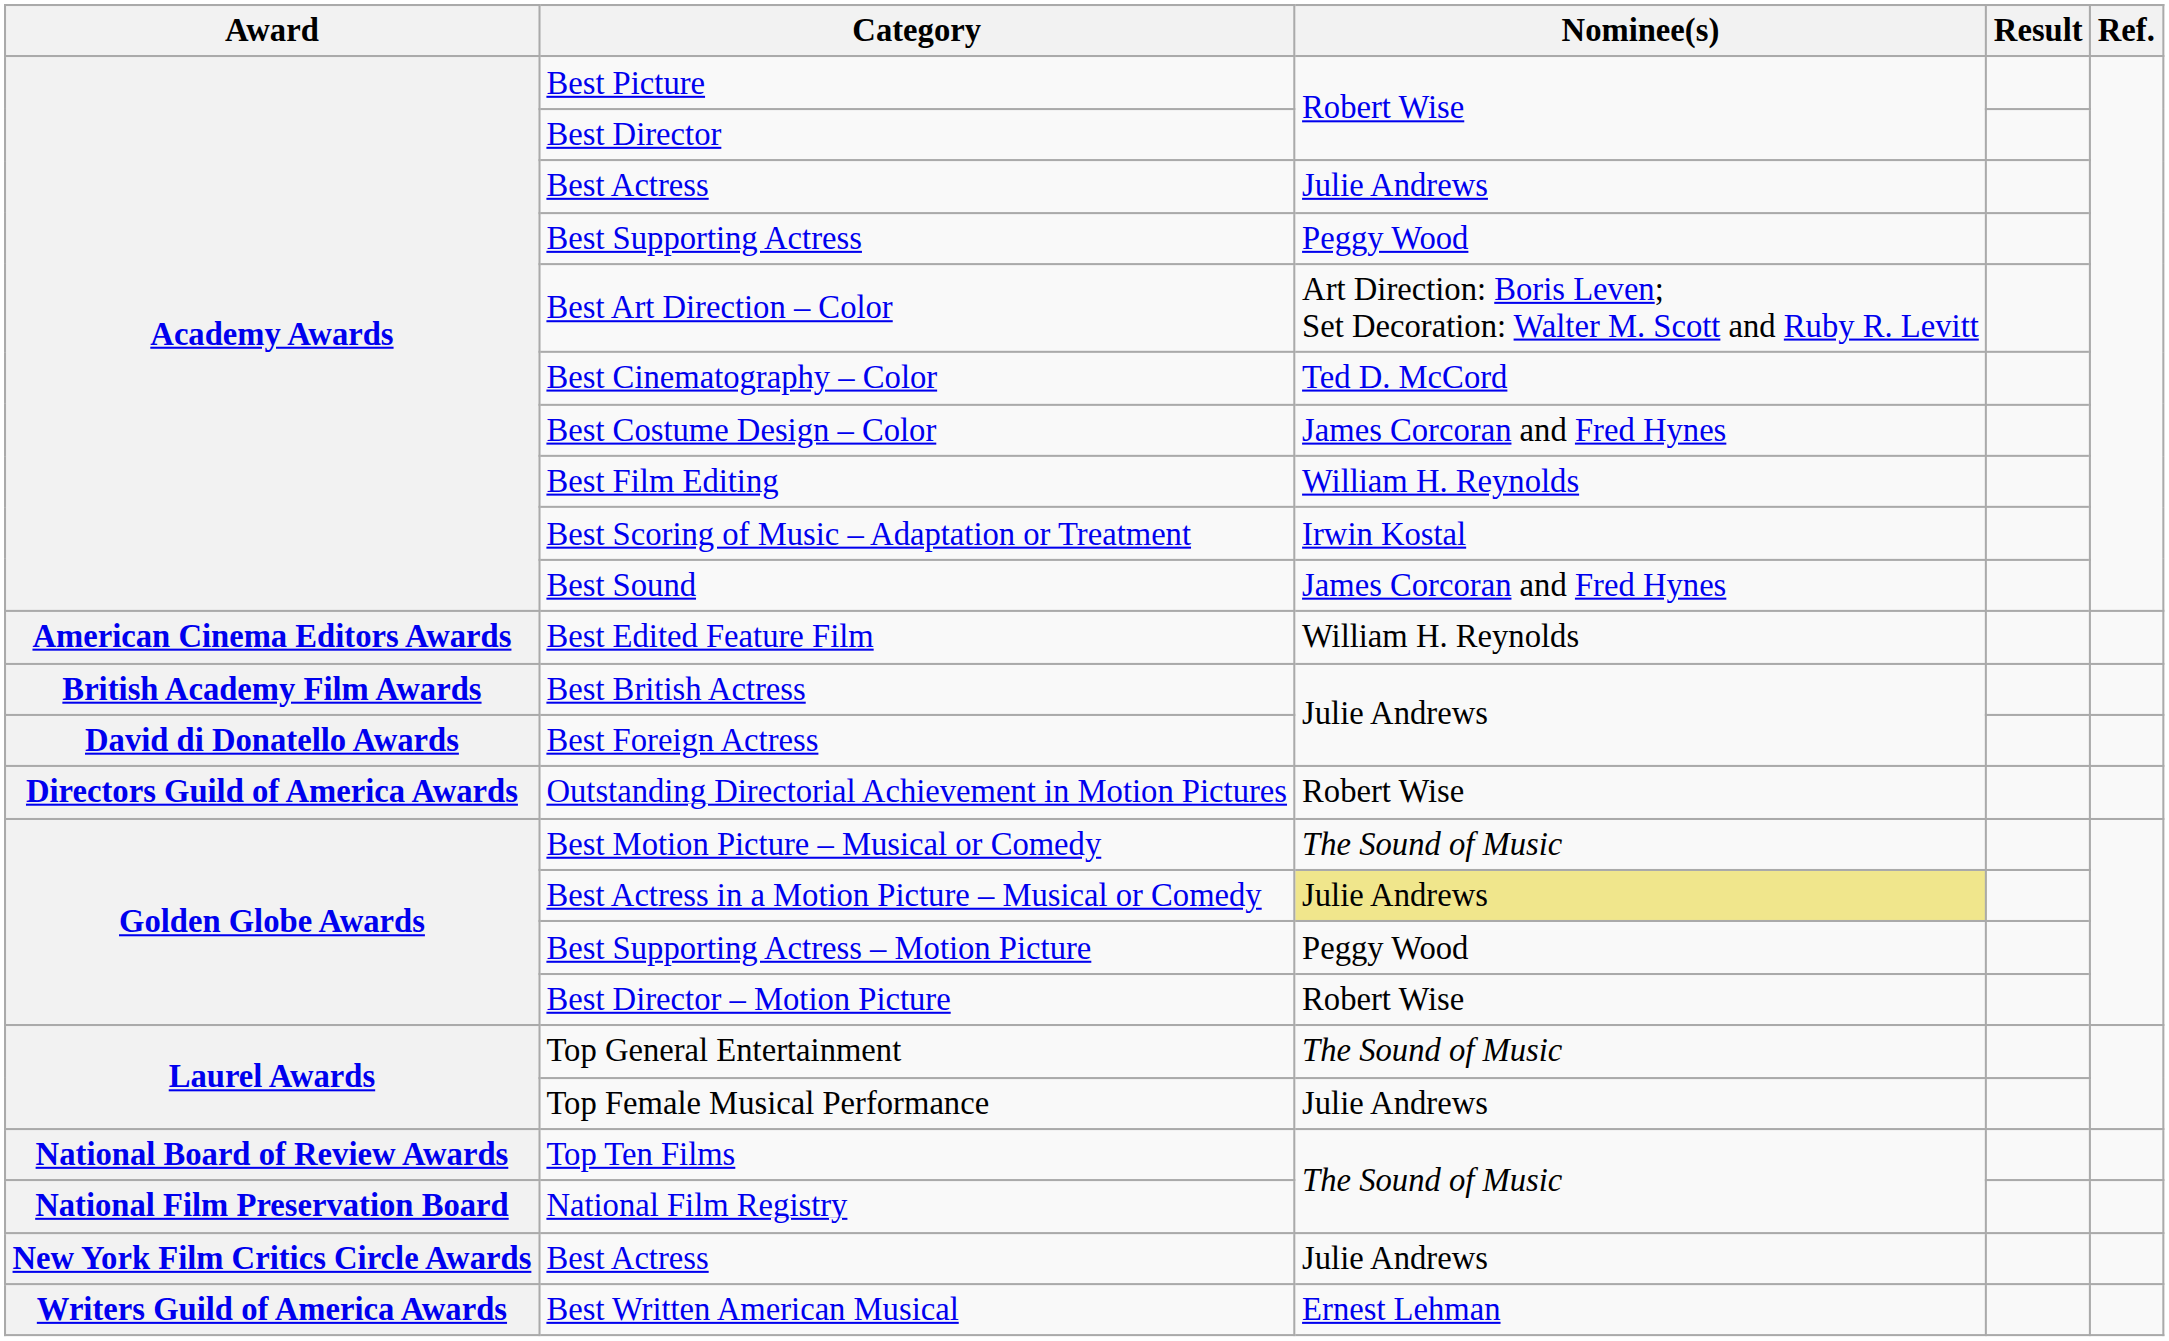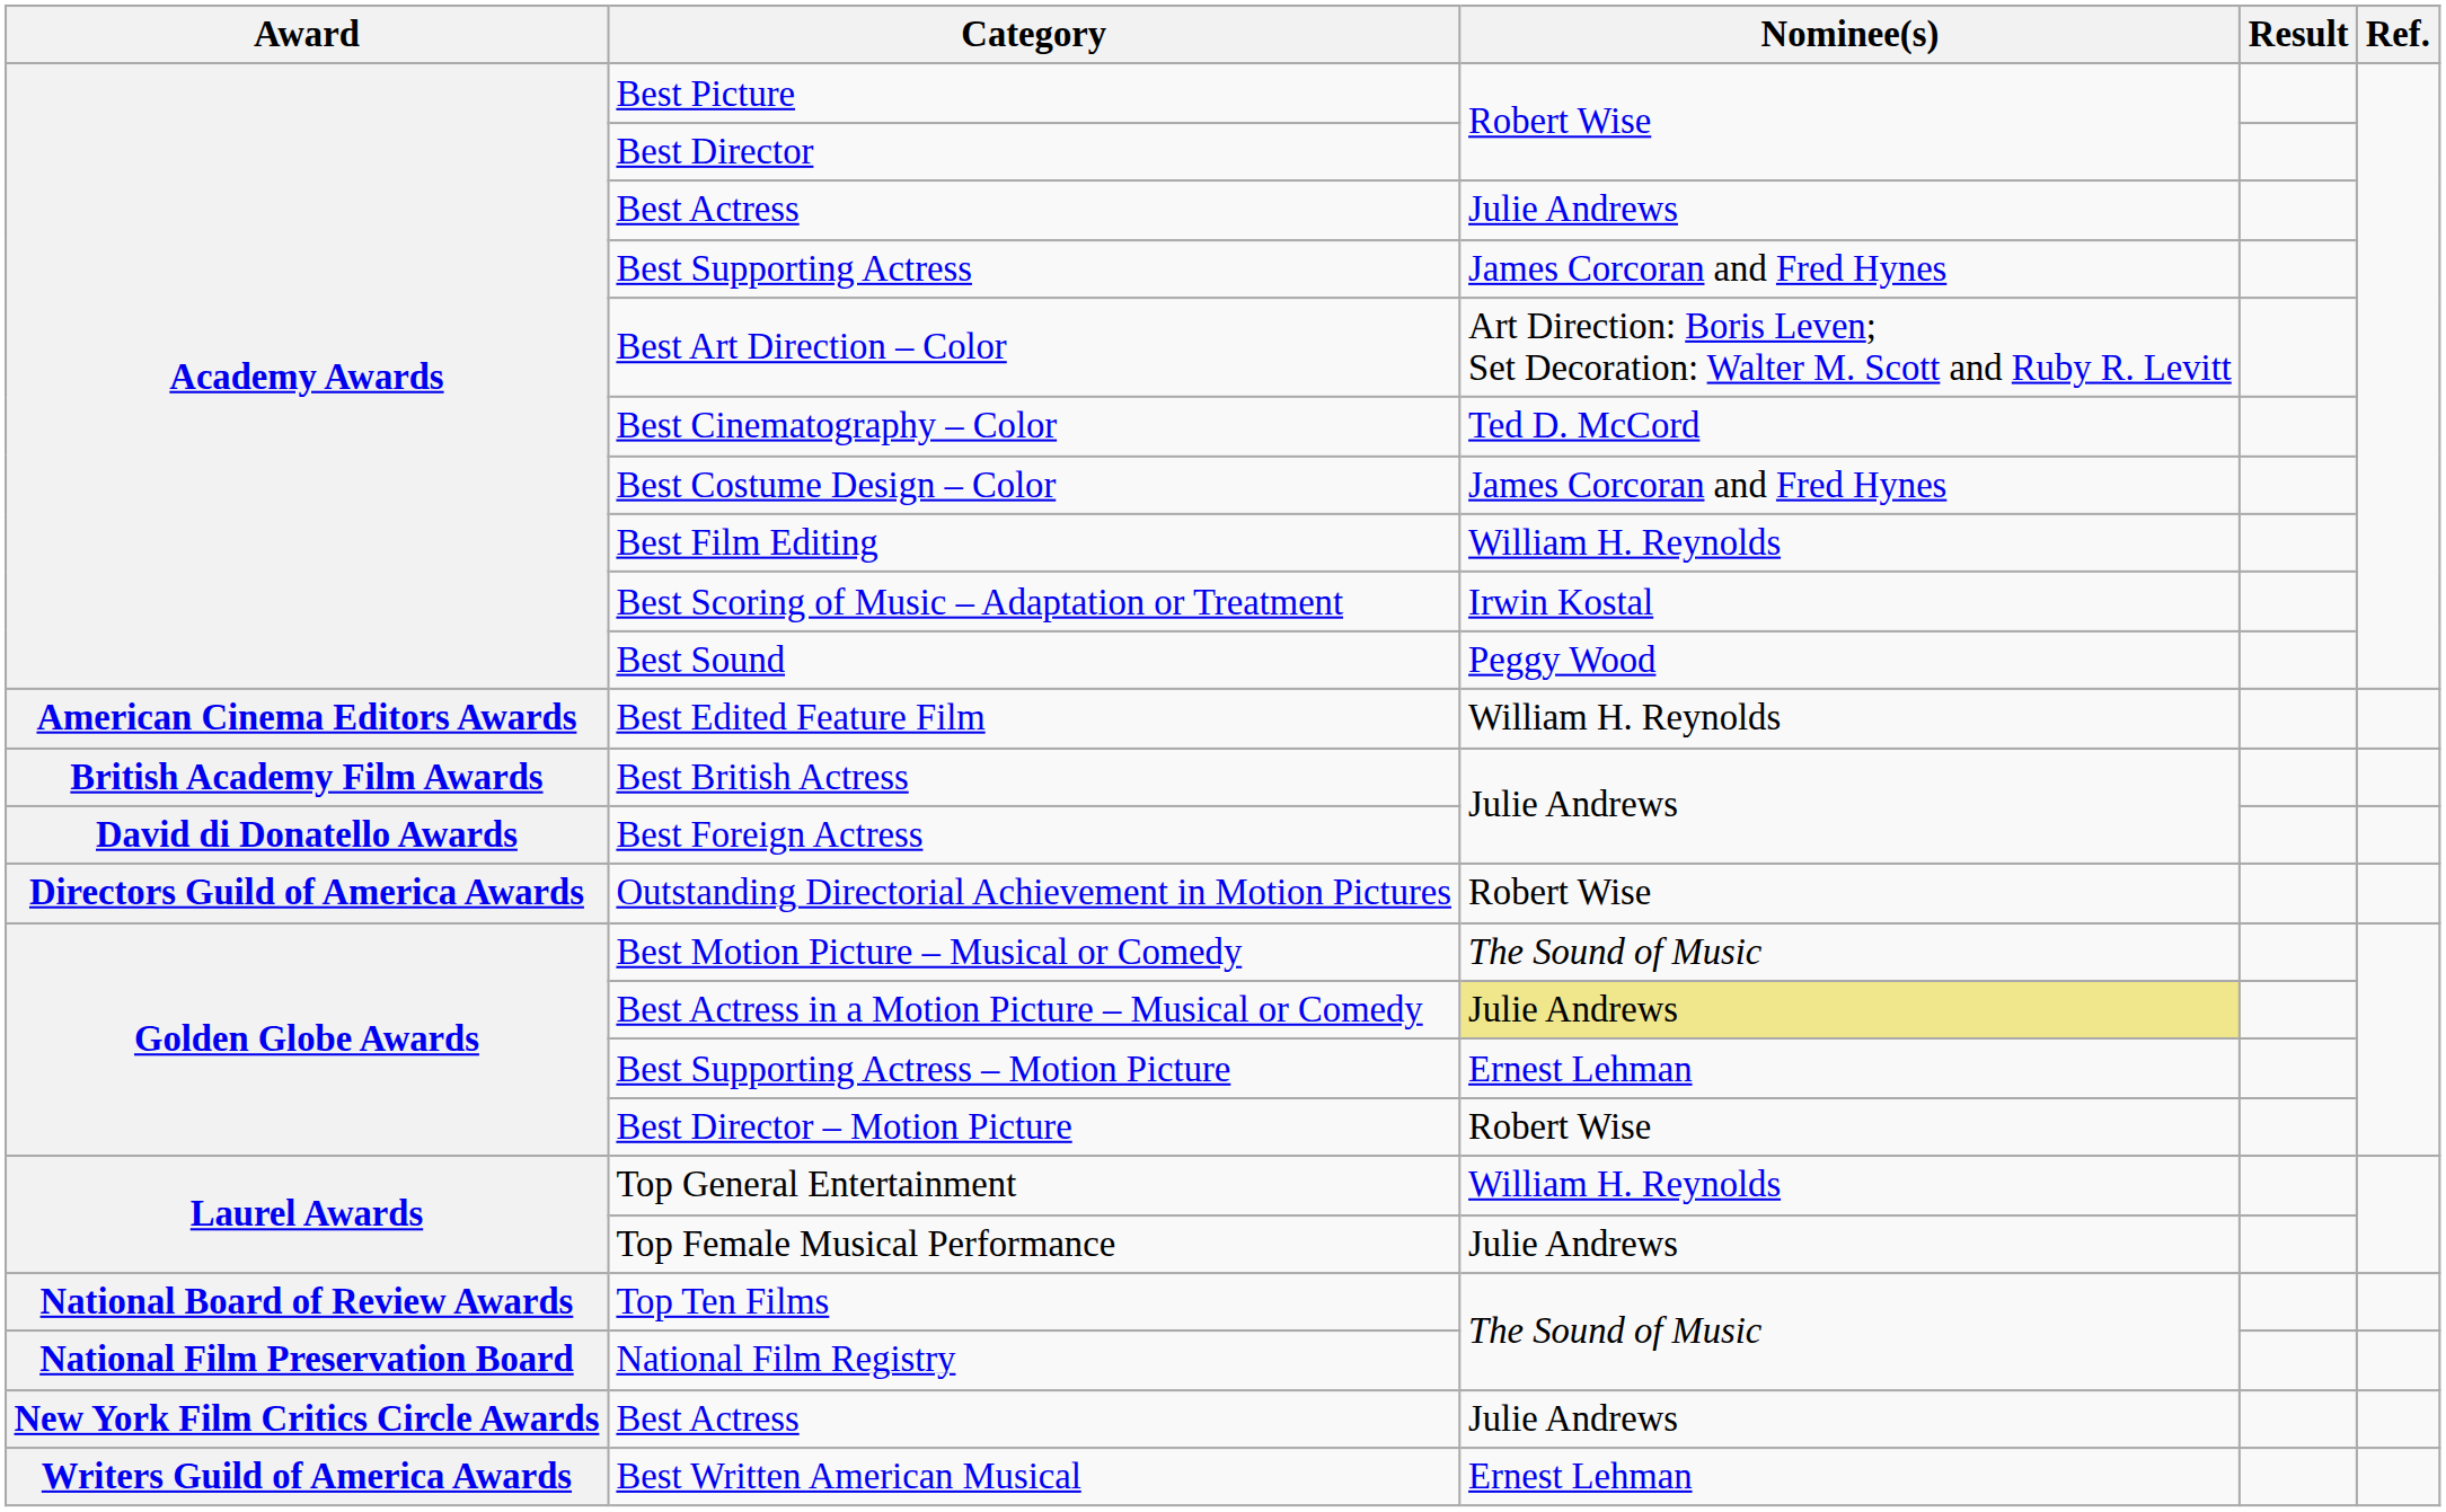Best Supporting Actress | Nominee(s): Peggy Wood -> James Corcoran and Fred Hynes
Best Sound | Nominee(s): James Corcoran and Fred Hynes -> Peggy Wood
Best Supporting Actress – Motion Picture | Nominee(s): Peggy Wood -> Ernest Lehman
Top General Entertainment | Nominee(s): The Sound of Music -> William H. Reynolds
